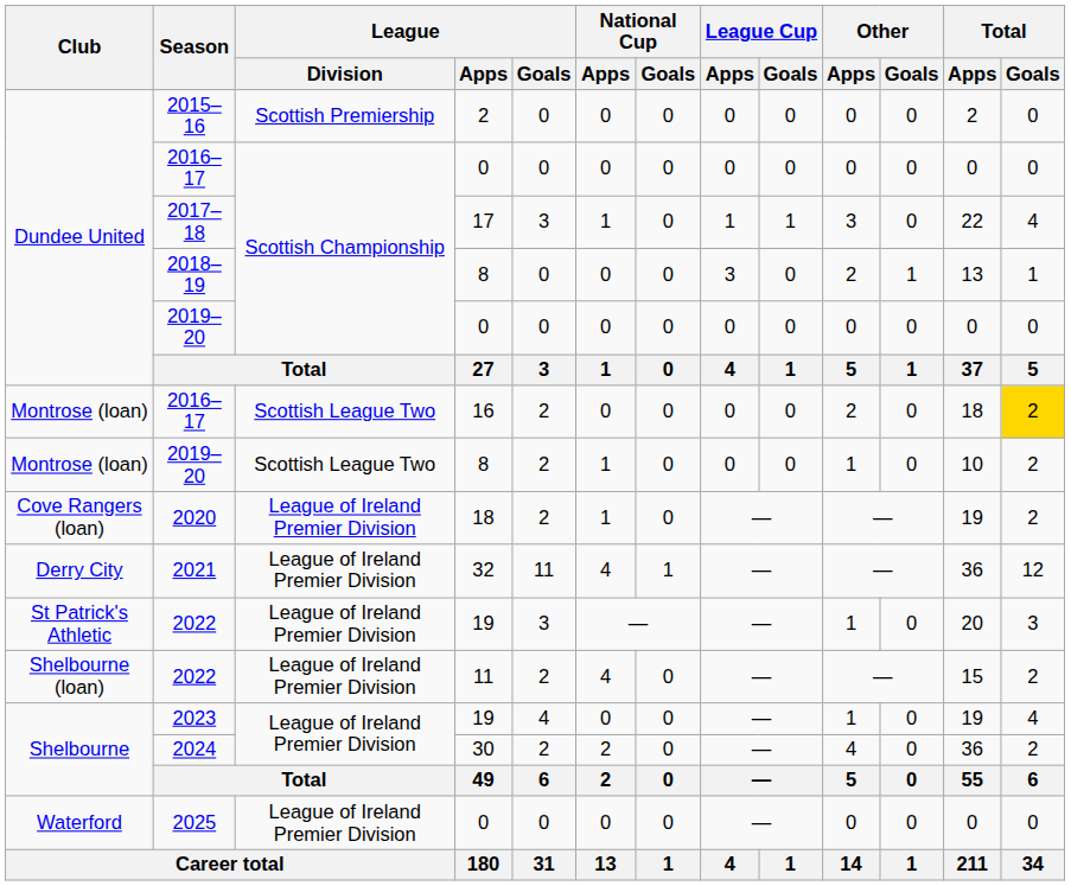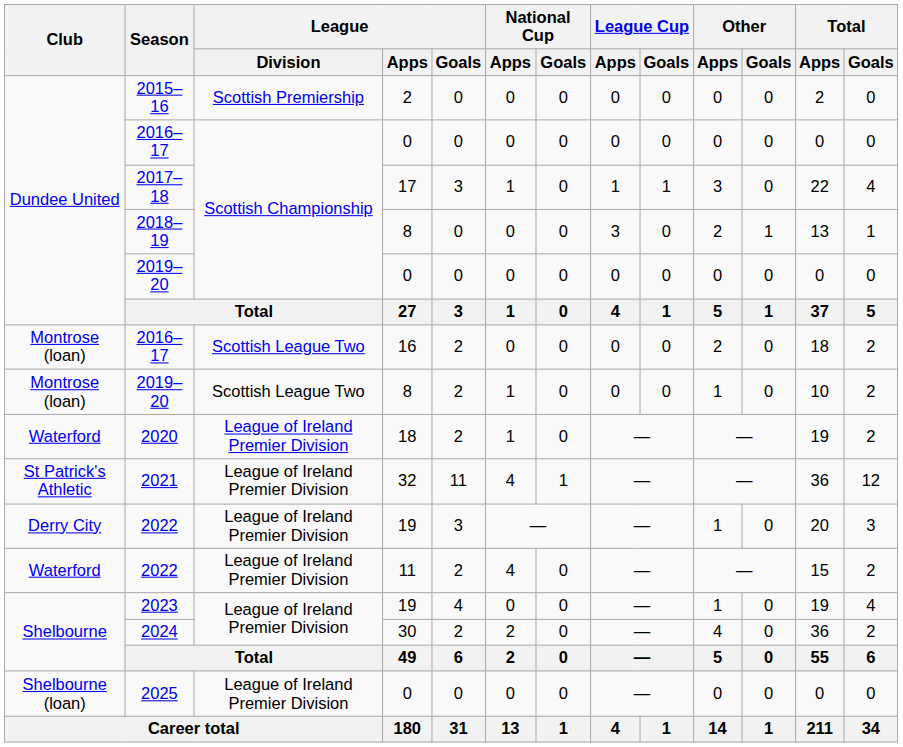2016–17 / 16 | Total / Goals: gold background -> no background
2020 | Club: Cove Rangers (loan) -> Waterford
2021 | Club: Derry City -> St Patrick's Athletic
2022 / 19 | Club: St Patrick's Athletic -> Derry City
2022 / 11 | Club: Shelbourne (loan) -> Waterford
2025 | Club: Waterford -> Shelbourne (loan)
